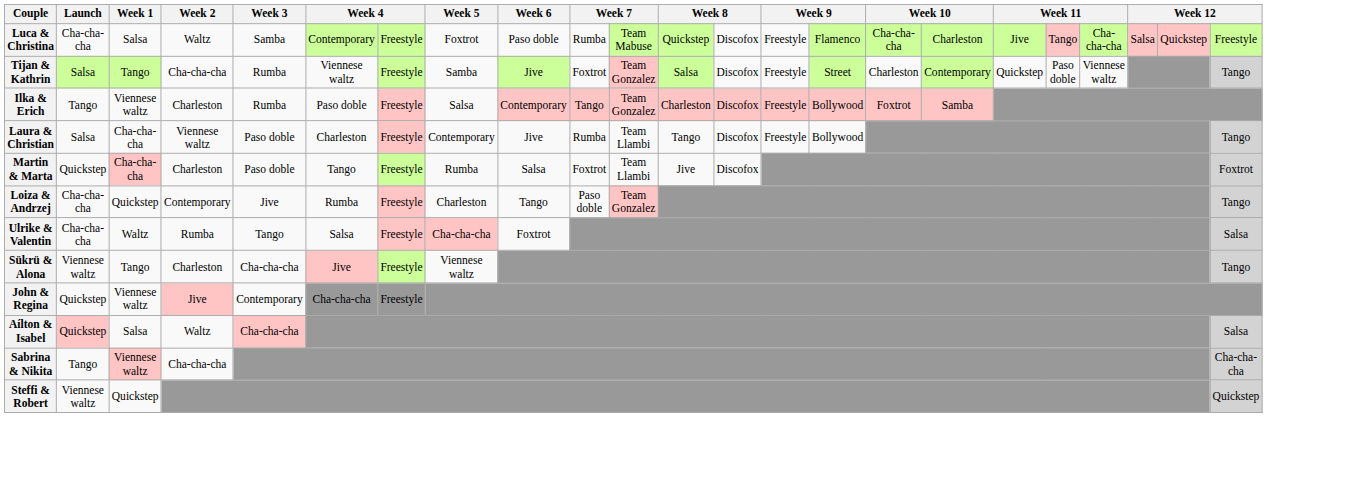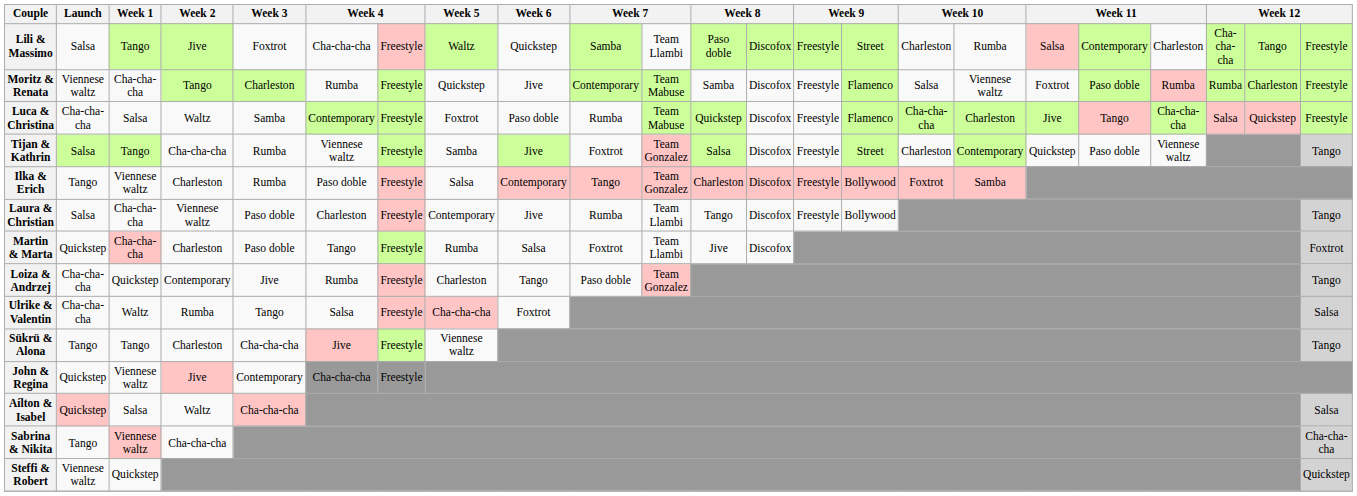+ row: Lili & Massimo | Salsa | Tango | Jive | Foxtrot | Cha-cha-cha | Freestyle | Waltz | Quickstep | Samba | Team Llambi | Paso doble | Discofox | Freestyle | Street | Charleston | Rumba | Salsa | Contemporary | Charleston | Cha-cha-cha | Tango | Freestyle
+ row: Moritz & Renata | Viennese waltz | Cha-cha-cha | Tango | Charleston | Rumba | Freestyle | Quickstep | Jive | Contemporary | Team Mabuse | Samba | Discofox | Freestyle | Flamenco | Salsa | Viennese waltz | Foxtrot | Paso doble | Rumba | Rumba | Charleston | Freestyle
Sükrü & Alona | Launch: Viennese waltz -> Tango
